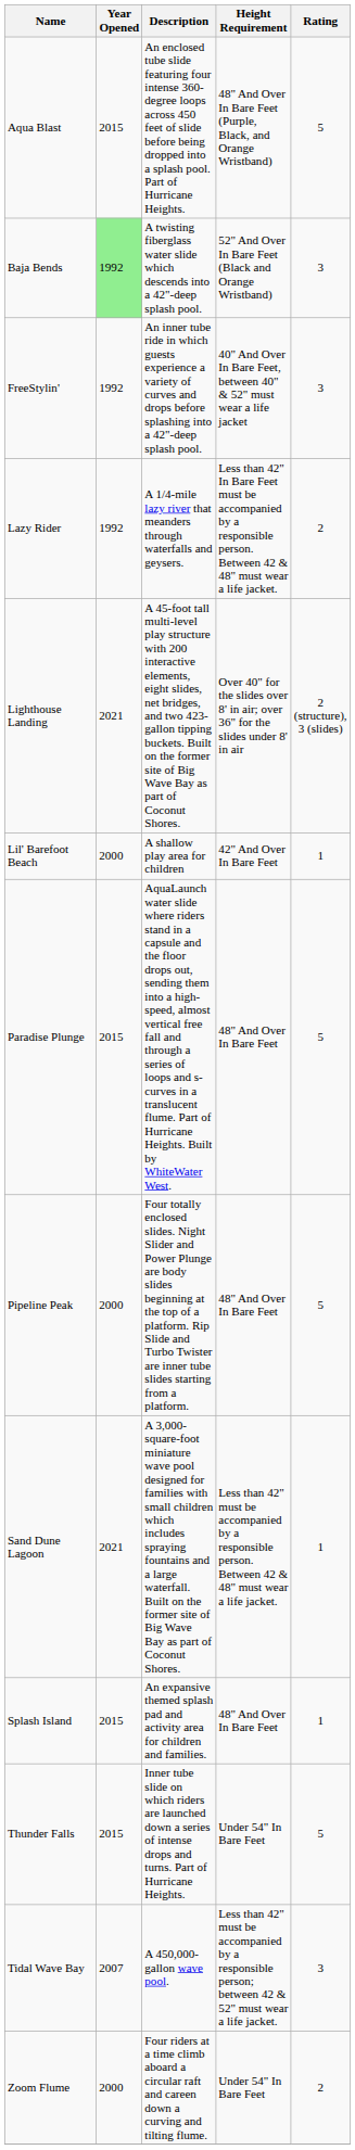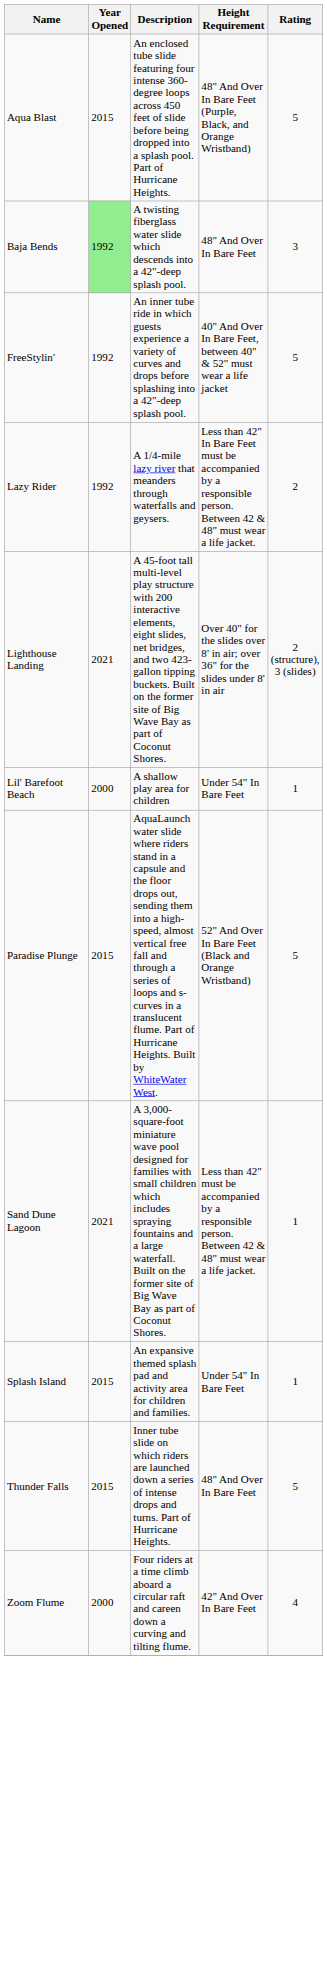Baja Bends | Height Requirement: 52" And Over In Bare Feet (Black and Orange Wristband) -> 48" And Over In Bare Feet
FreeStylin' | Rating: 3 -> 5
Lil' Barefoot Beach | Height Requirement: 42" And Over In Bare Feet -> Under 54" In Bare Feet
Paradise Plunge | Height Requirement: 48" And Over In Bare Feet -> 52" And Over In Bare Feet (Black and Orange Wristband)
- row: Pipeline Peak | 2000 | Four totally enclosed slides. Night Slider and Power Plunge are body slides beginning at the top of a platform. Rip Slide and Turbo Twister are inner tube slides starting from a platform. | 48" And Over In Bare Feet | 5
Splash Island | Height Requirement: 48" And Over In Bare Feet -> Under 54" In Bare Feet
Thunder Falls | Height Requirement: Under 54" In Bare Feet -> 48" And Over In Bare Feet
- row: Tidal Wave Bay | 2007 | A 450,000-gallon wave pool. | Less than 42" must be accompanied by a responsible person; between 42 & 52" must wear a life jacket. | 3
Zoom Flume | Height Requirement: Under 54" In Bare Feet -> 42" And Over In Bare Feet
Zoom Flume | Rating: 2 -> 4
